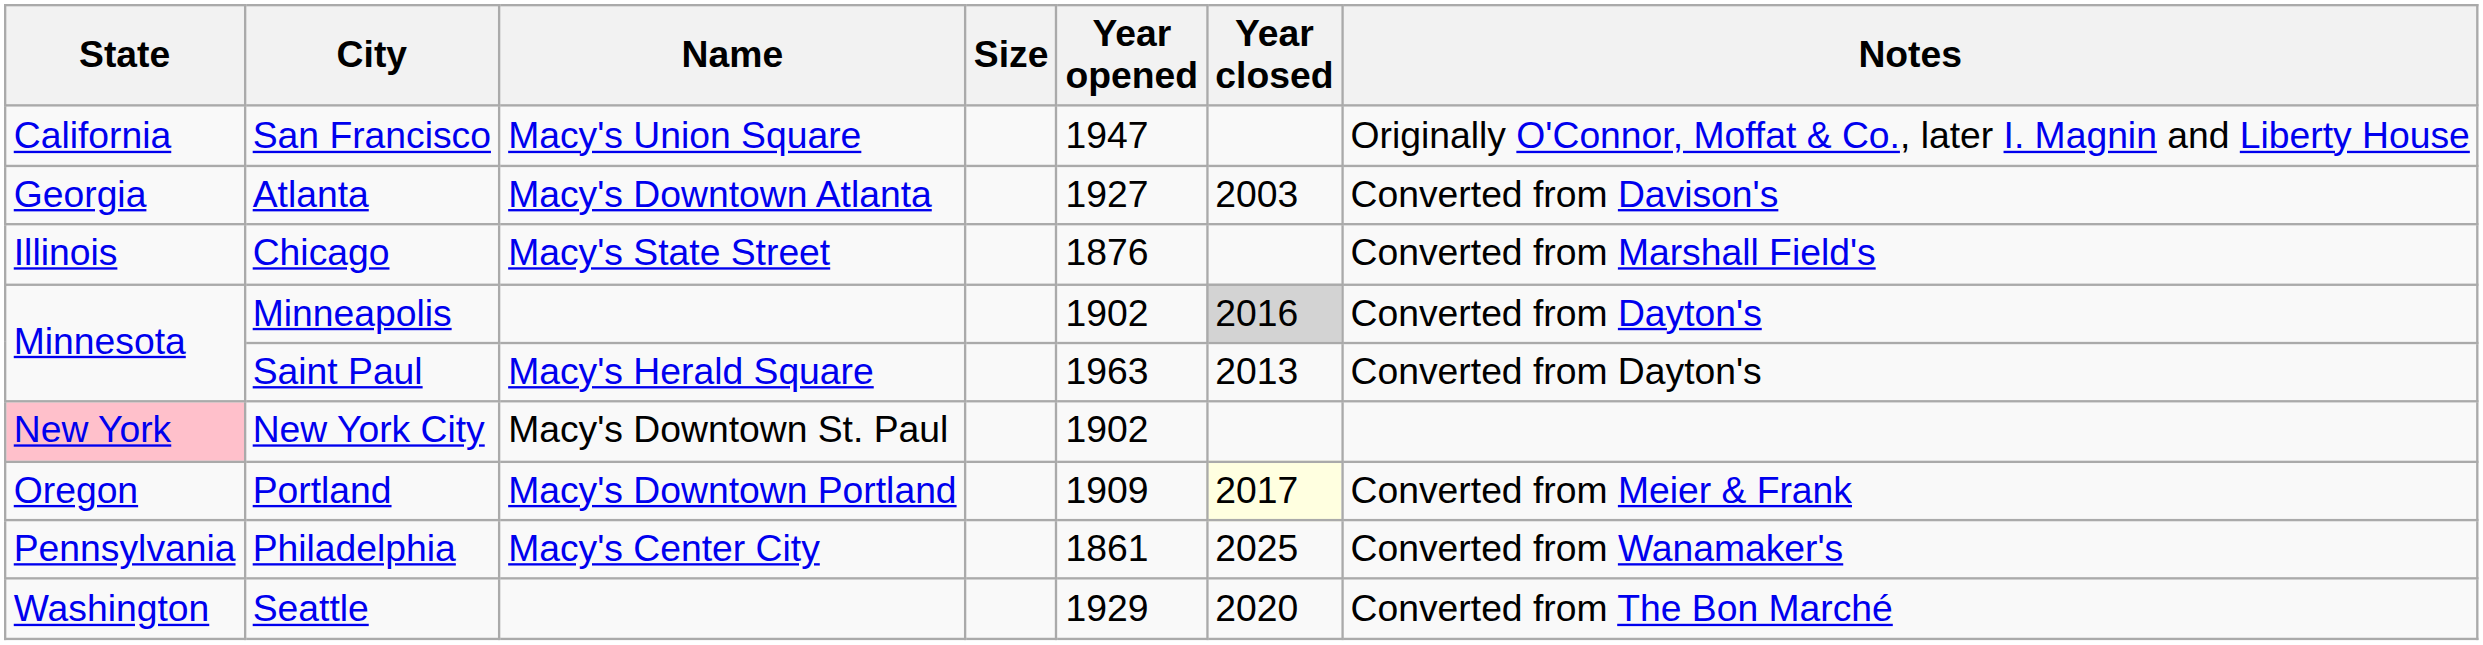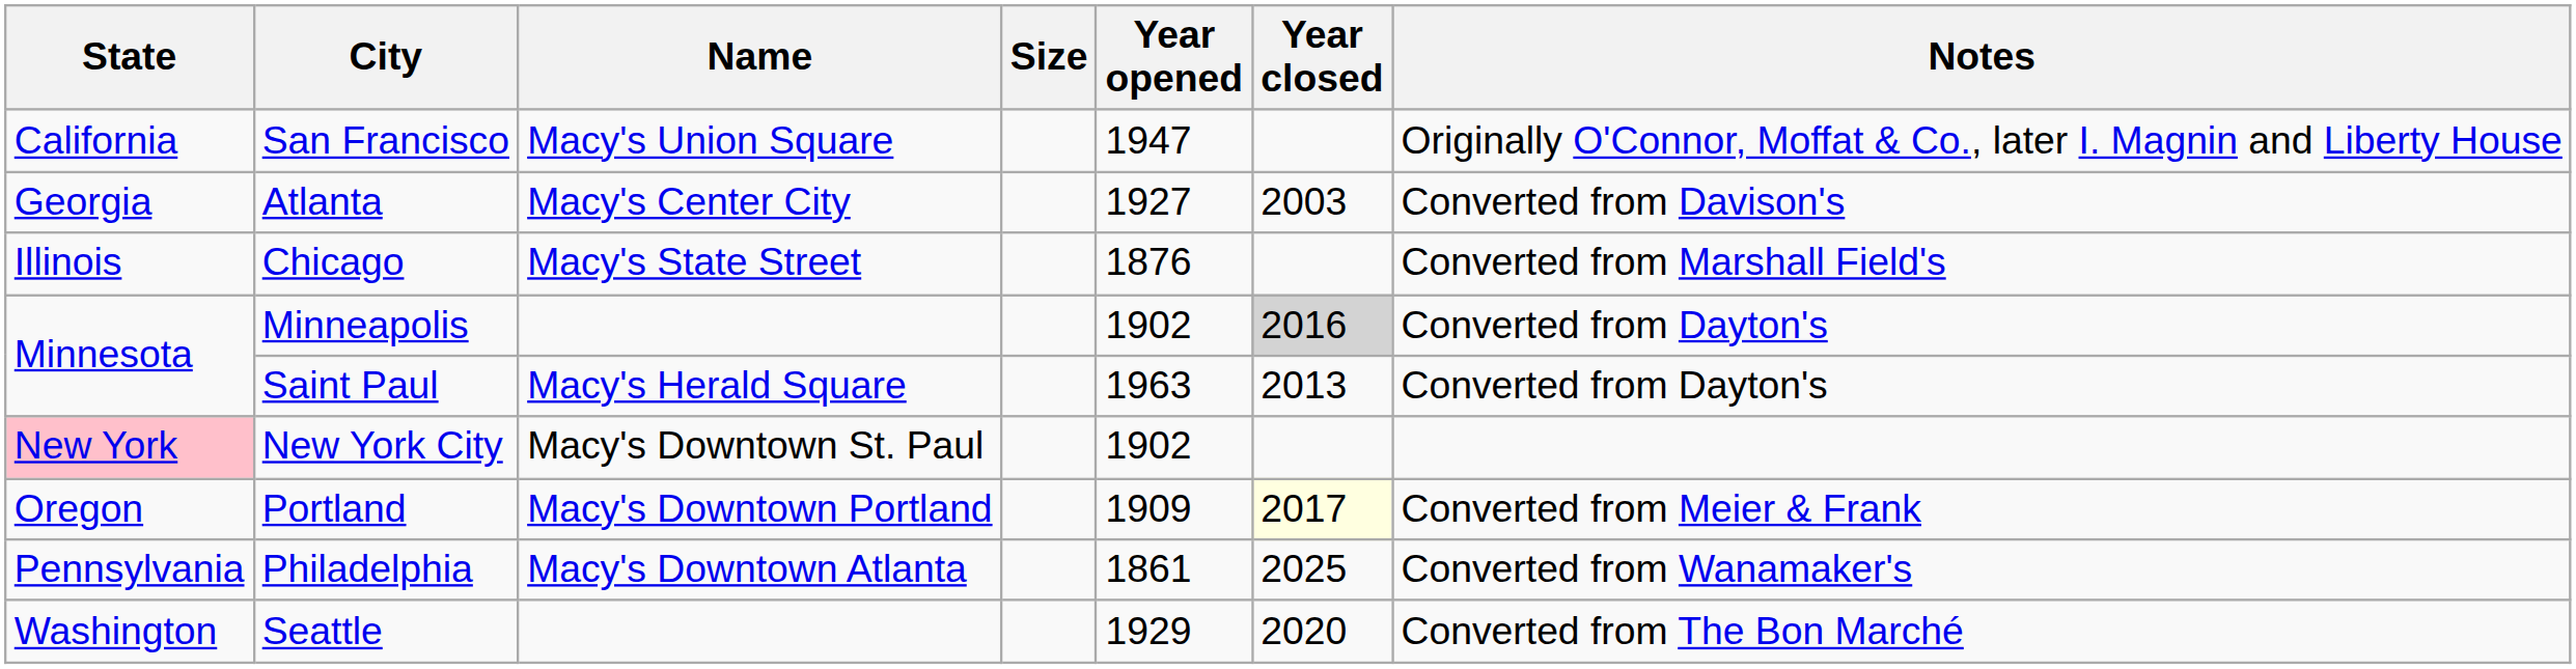Atlanta | Name: Macy's Downtown Atlanta -> Macy's Center City
Philadelphia | Name: Macy's Center City -> Macy's Downtown Atlanta
